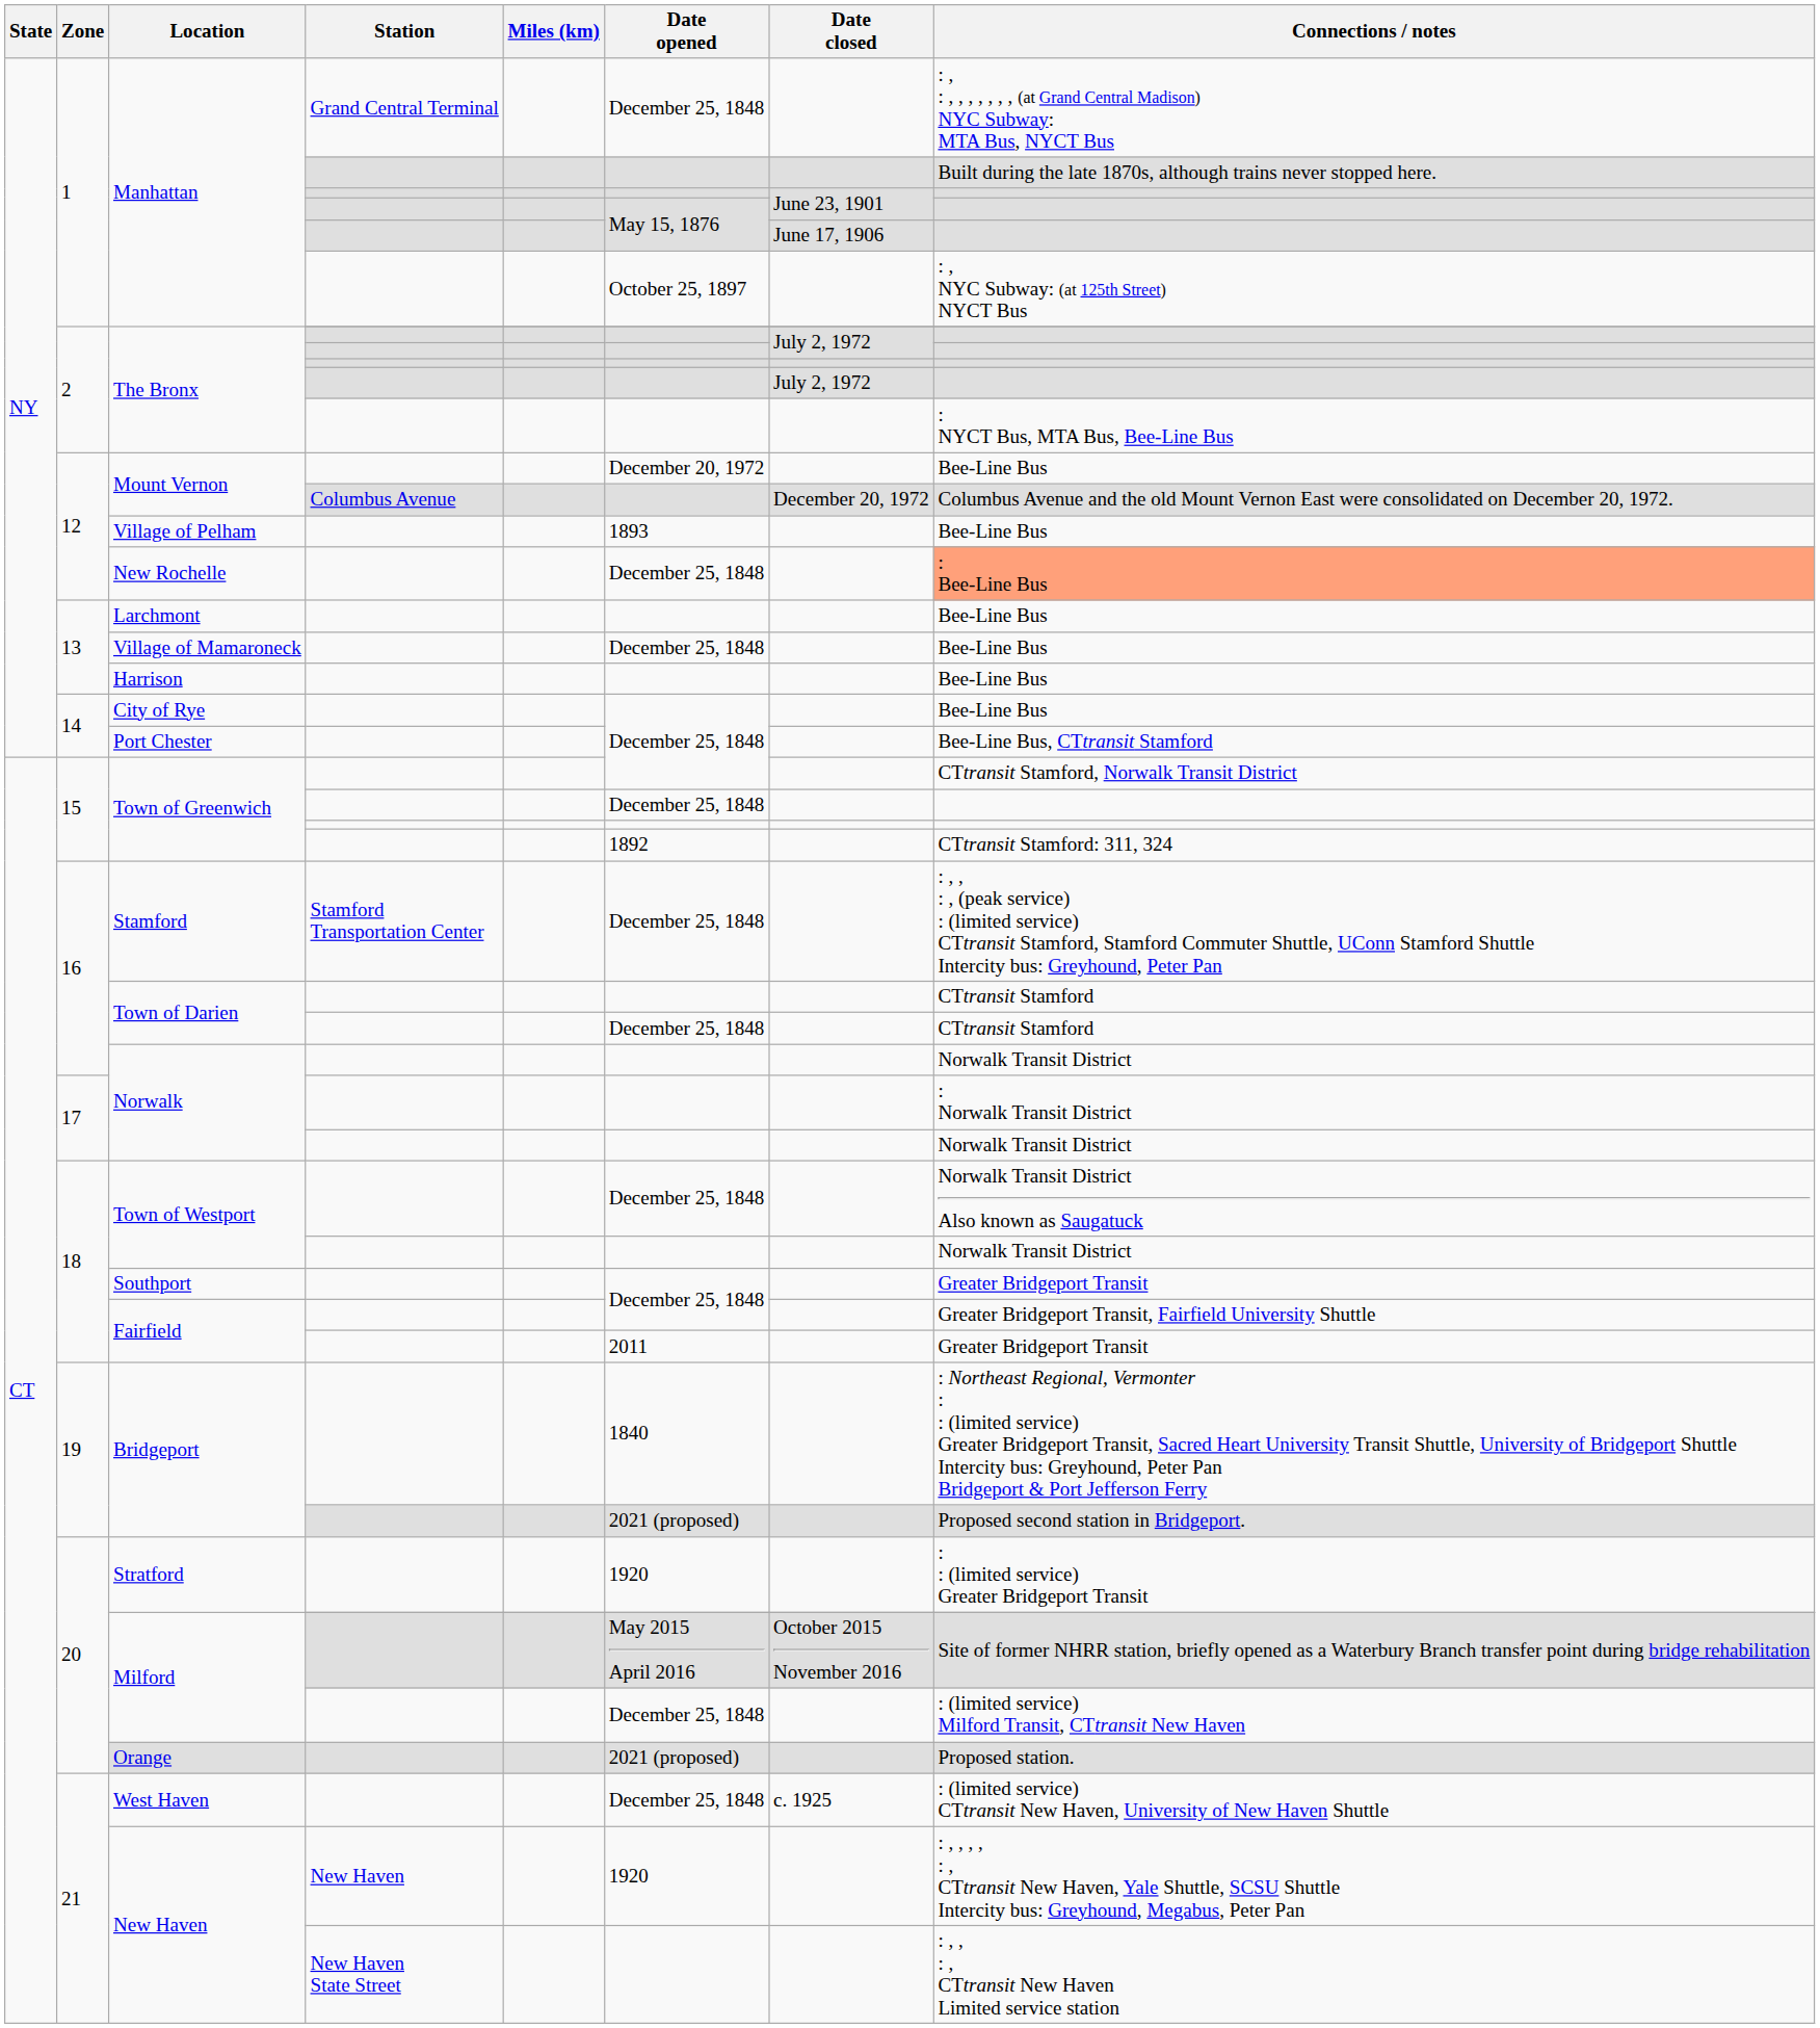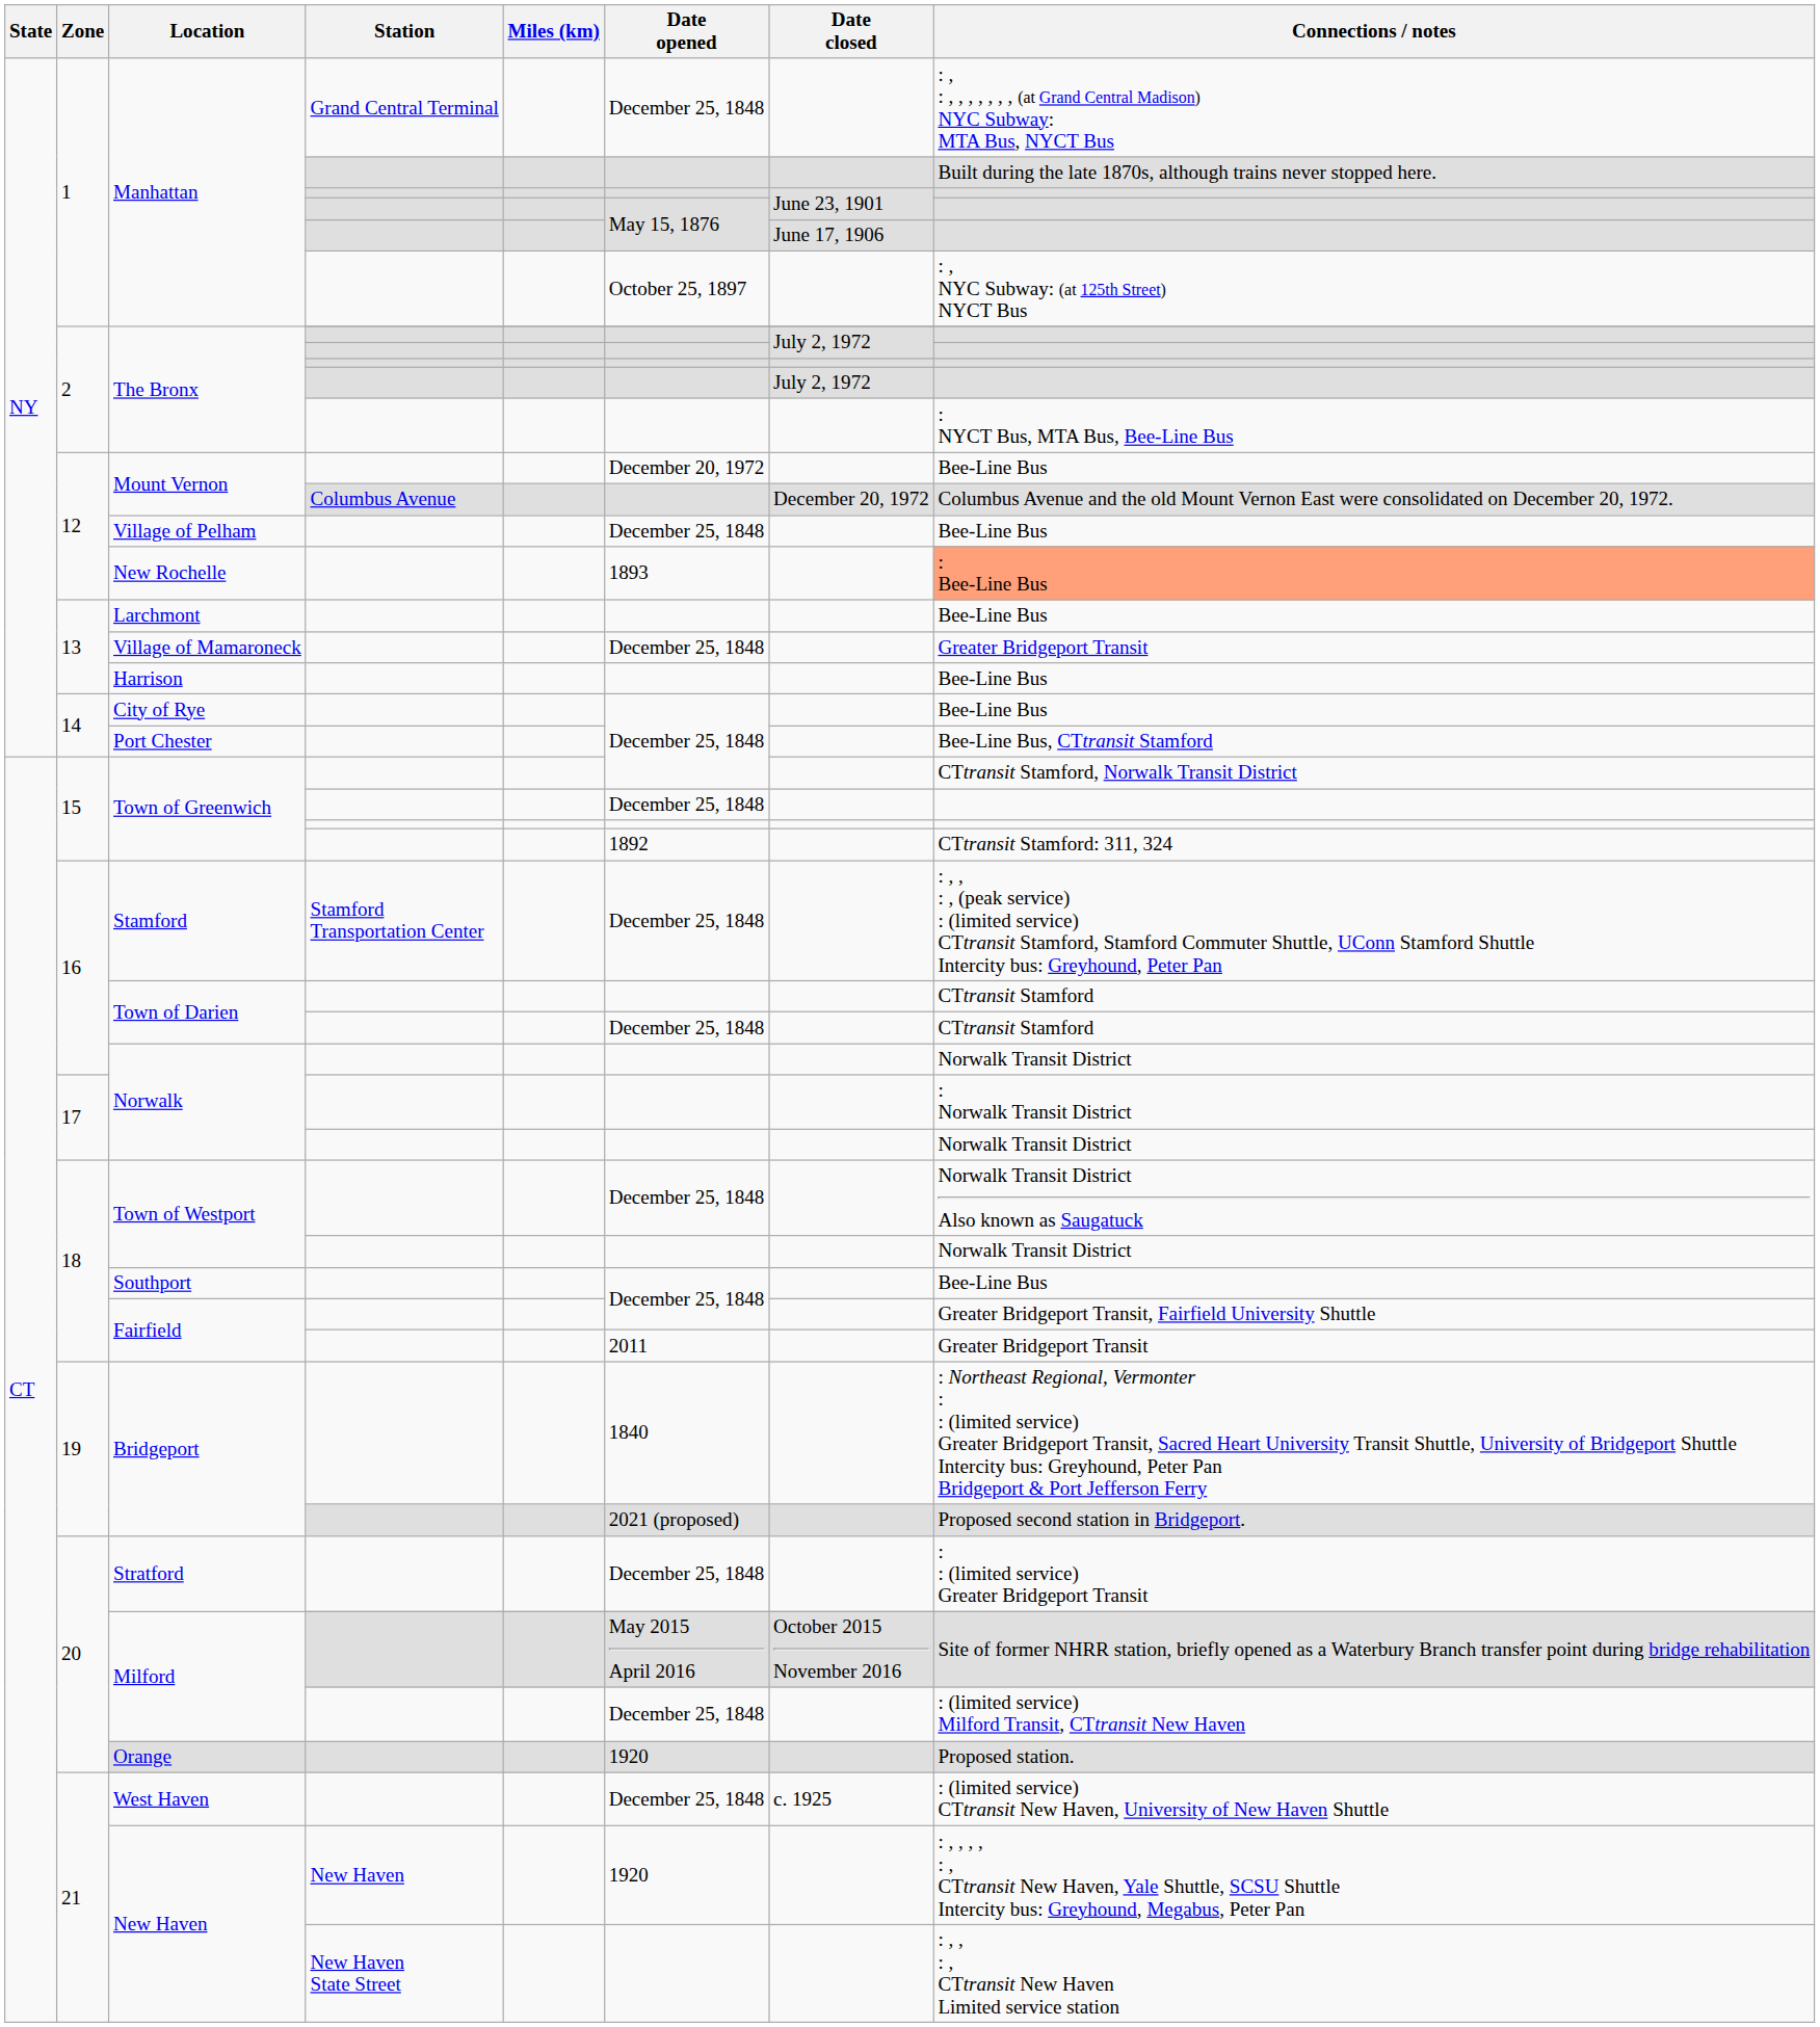Village of Pelham | Date opened: 1893 -> December 25, 1848
New Rochelle | Date opened: December 25, 1848 -> 1893
Village of Mamaroneck | Connections / notes: Bee-Line Bus -> Greater Bridgeport Transit
Southport | Connections / notes: Greater Bridgeport Transit -> Bee-Line Bus
Stratford | Date opened: 1920 -> December 25, 1848
Orange | Date opened: 2021 (proposed) -> 1920
